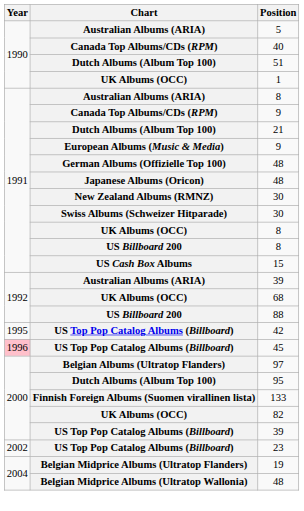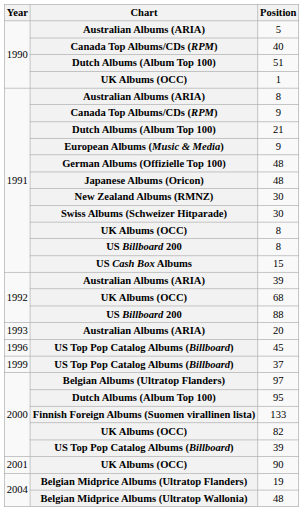+ row: 1993 | Australian Albums (ARIA) | 20
- row: 1995 | US Top Pop Catalog Albums (Billboard) | 42
45 | Year: pink background -> no background
+ row: 1999 | US Top Pop Catalog Albums (Billboard) | 37
+ row: 2001 | UK Albums (OCC) | 90
- row: 2002 | US Top Pop Catalog Albums (Billboard) | 23
